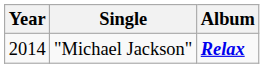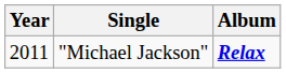"Michael Jackson" | Year: 2014 -> 2011
